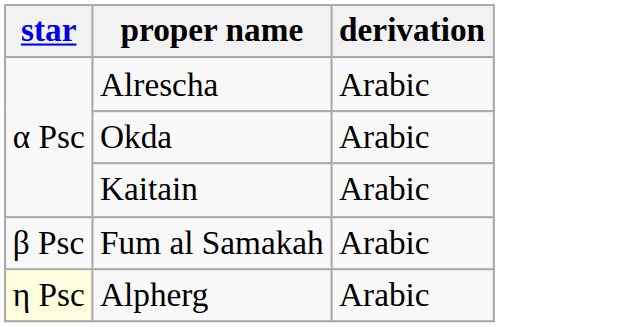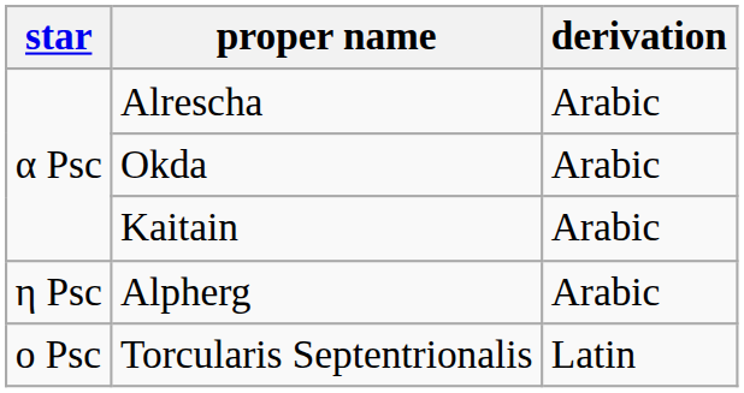- row: β Psc | Fum al Samakah | Arabic
Alpherg | star: lightyellow background -> no background
+ row: ο Psc | Torcularis Septentrionalis | Latin
